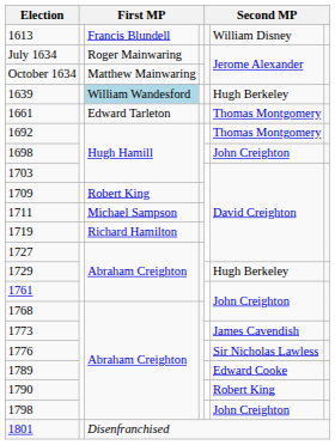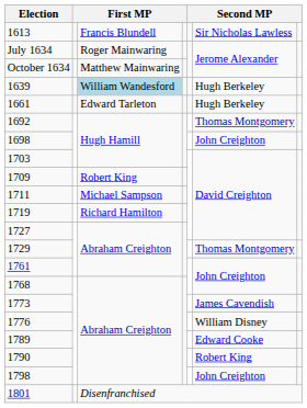1613 | column 6: William Disney -> Sir Nicholas Lawless
1661 | column 6: Thomas Montgomery -> Hugh Berkeley
1729 | column 6: Hugh Berkeley -> Thomas Montgomery
1776 | column 6: Sir Nicholas Lawless -> William Disney
